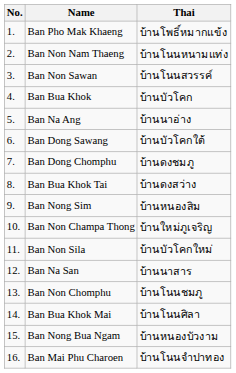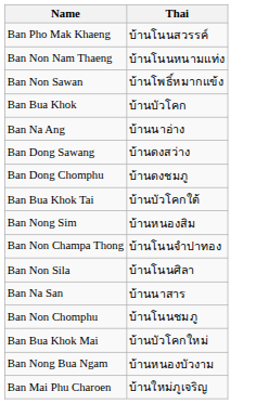- column: No. | 1. | 2. | 3. | 4. | 5. | 6. | 7. | 8. | 9. | 10. | 11. | 12. | 13. | 14. | 15. | 16.
Ban Pho Mak Khaeng | Thai: บ้านโพธิ์หมากแข้ง -> บ้านโนนสวรรค์
Ban Non Sawan | Thai: บ้านโนนสวรรค์ -> บ้านโพธิ์หมากแข้ง
Ban Dong Sawang | Thai: บ้านบัวโคกใต้ -> บ้านดงสว่าง
Ban Bua Khok Tai | Thai: บ้านดงสว่าง -> บ้านบัวโคกใต้
Ban Non Champa Thong | Thai: บ้านใหม่ภูเจริญ -> บ้านโนนจำปาทอง
Ban Non Sila | Thai: บ้านบัวโคกใหม่ -> บ้านโนนศิลา
Ban Bua Khok Mai | Thai: บ้านโนนศิลา -> บ้านบัวโคกใหม่
Ban Mai Phu Charoen | Thai: บ้านโนนจำปาทอง -> บ้านใหม่ภูเจริญ
